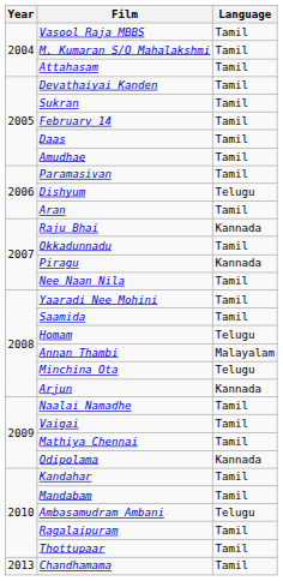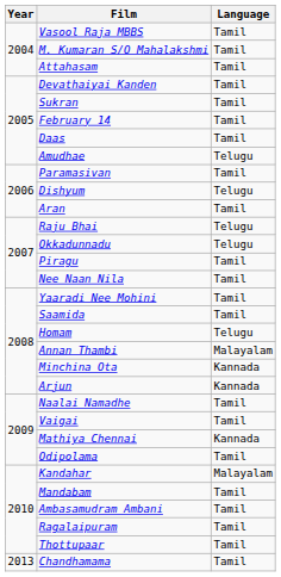Amudhae | Language: Tamil -> Telugu
Raju Bhai | Language: Kannada -> Telugu
Okkadunnadu | Language: Tamil -> Telugu
Piragu | Language: Kannada -> Tamil
Minchina Ota | Language: Telugu -> Kannada
Mathiya Chennai | Language: Tamil -> Kannada
Odipolama | Language: Kannada -> Tamil
Kandahar | Language: Tamil -> Malayalam
Ambasamudram Ambani | Language: Telugu -> Tamil
